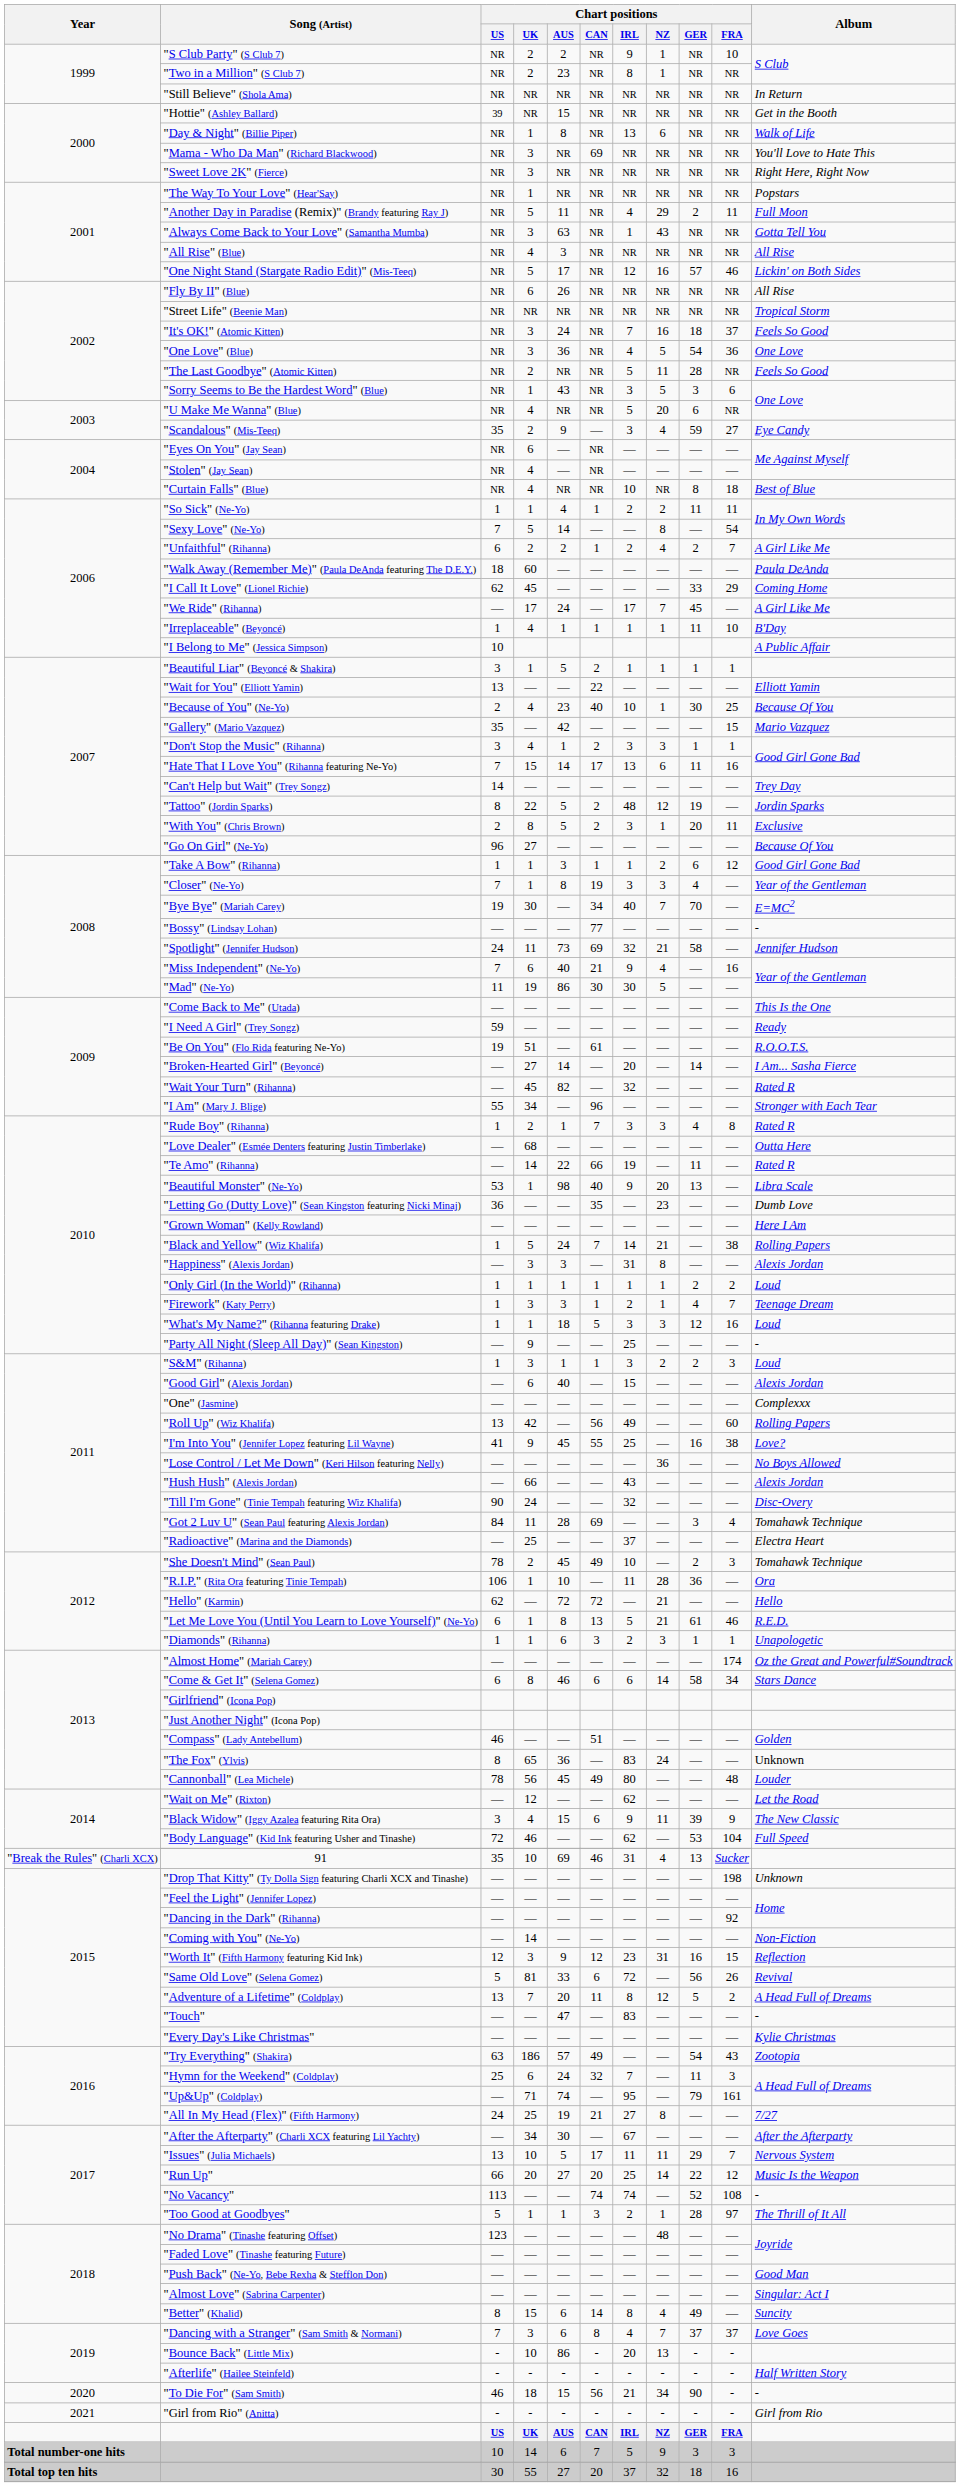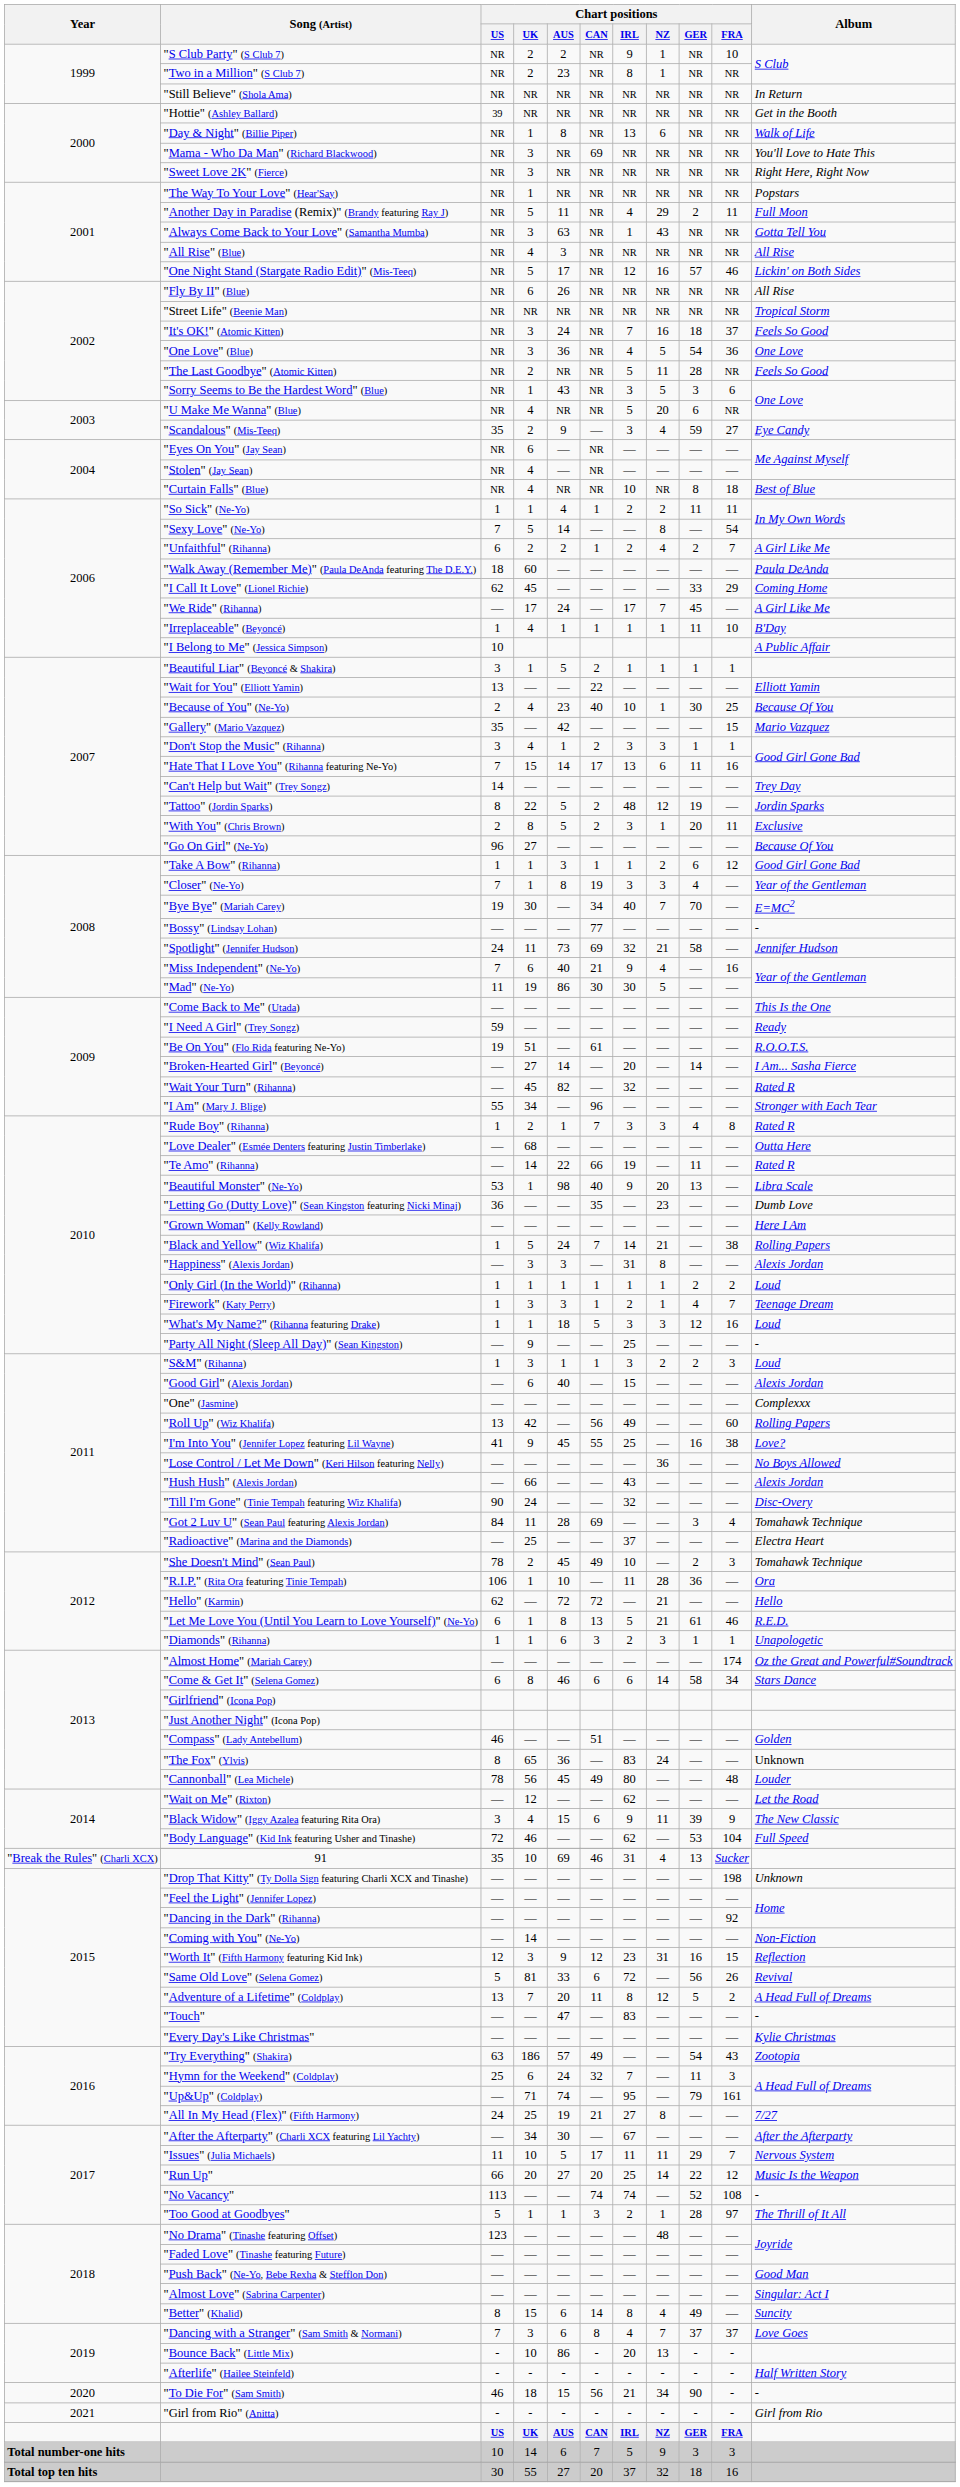"Hottie" (Ashley Ballard) | Chart positions / AUS: 15 -> NR
"Issues" (Julia Michaels) | Chart positions / US: 13 -> 11
